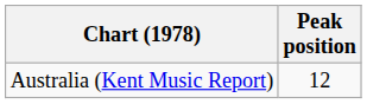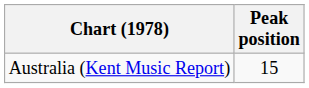Australia (Kent Music Report) | Peak position: 12 -> 15
